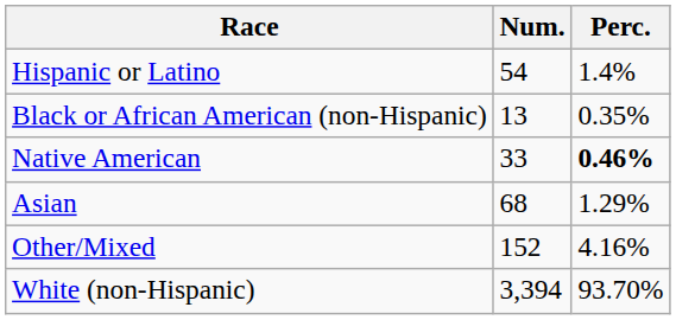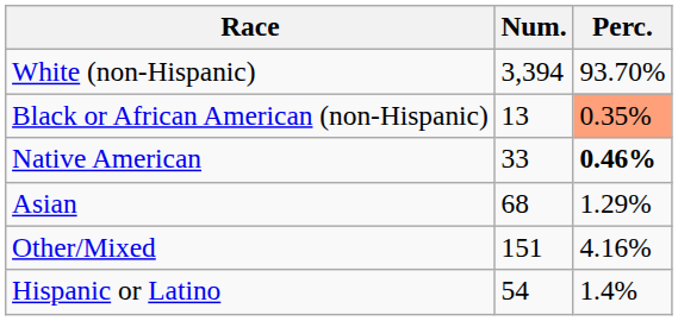rows swapped: White (non-Hispanic) <-> Hispanic or Latino
Black or African American (non-Hispanic) | Perc.: no background -> lightsalmon background
Other/Mixed | Num.: 152 -> 151
